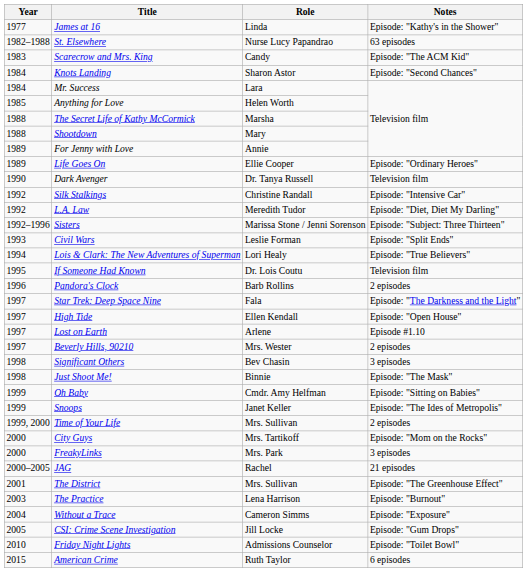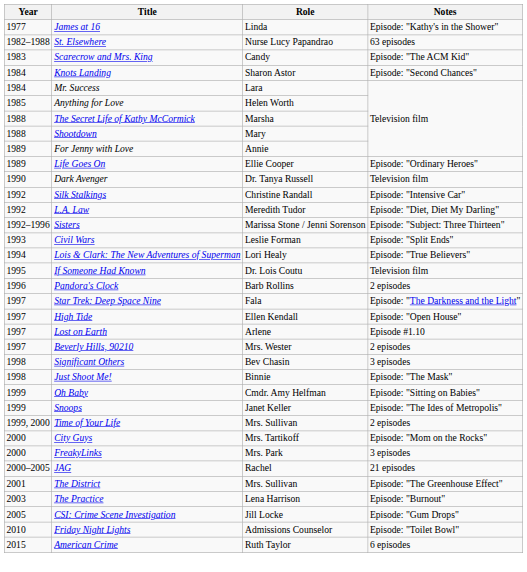- row: 2004 | Without a Trace | Cameron Simms | Episode: "Exposure"
